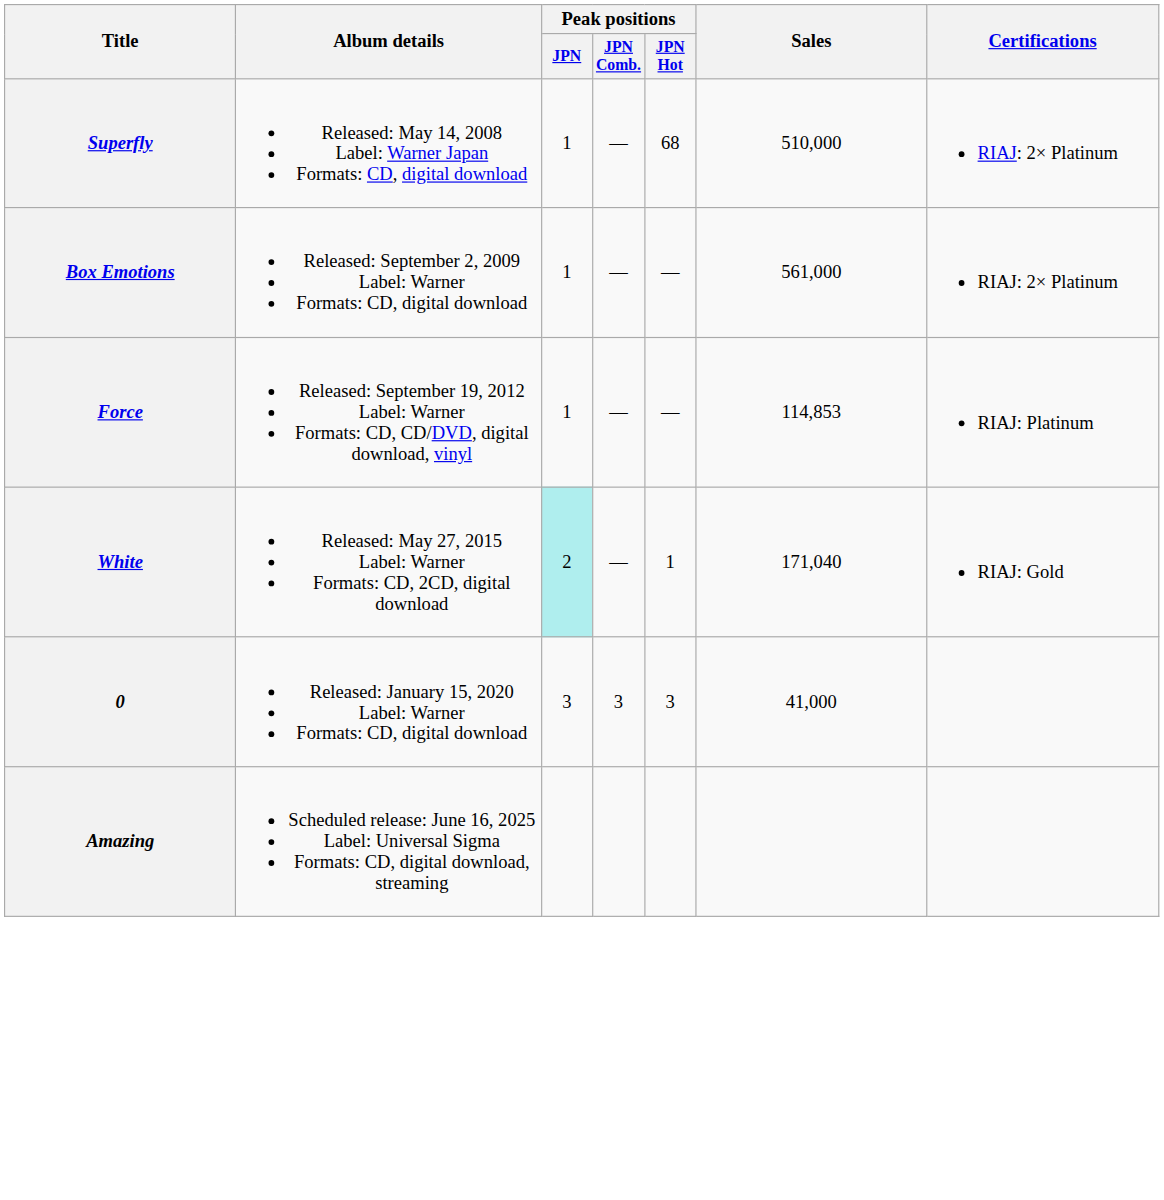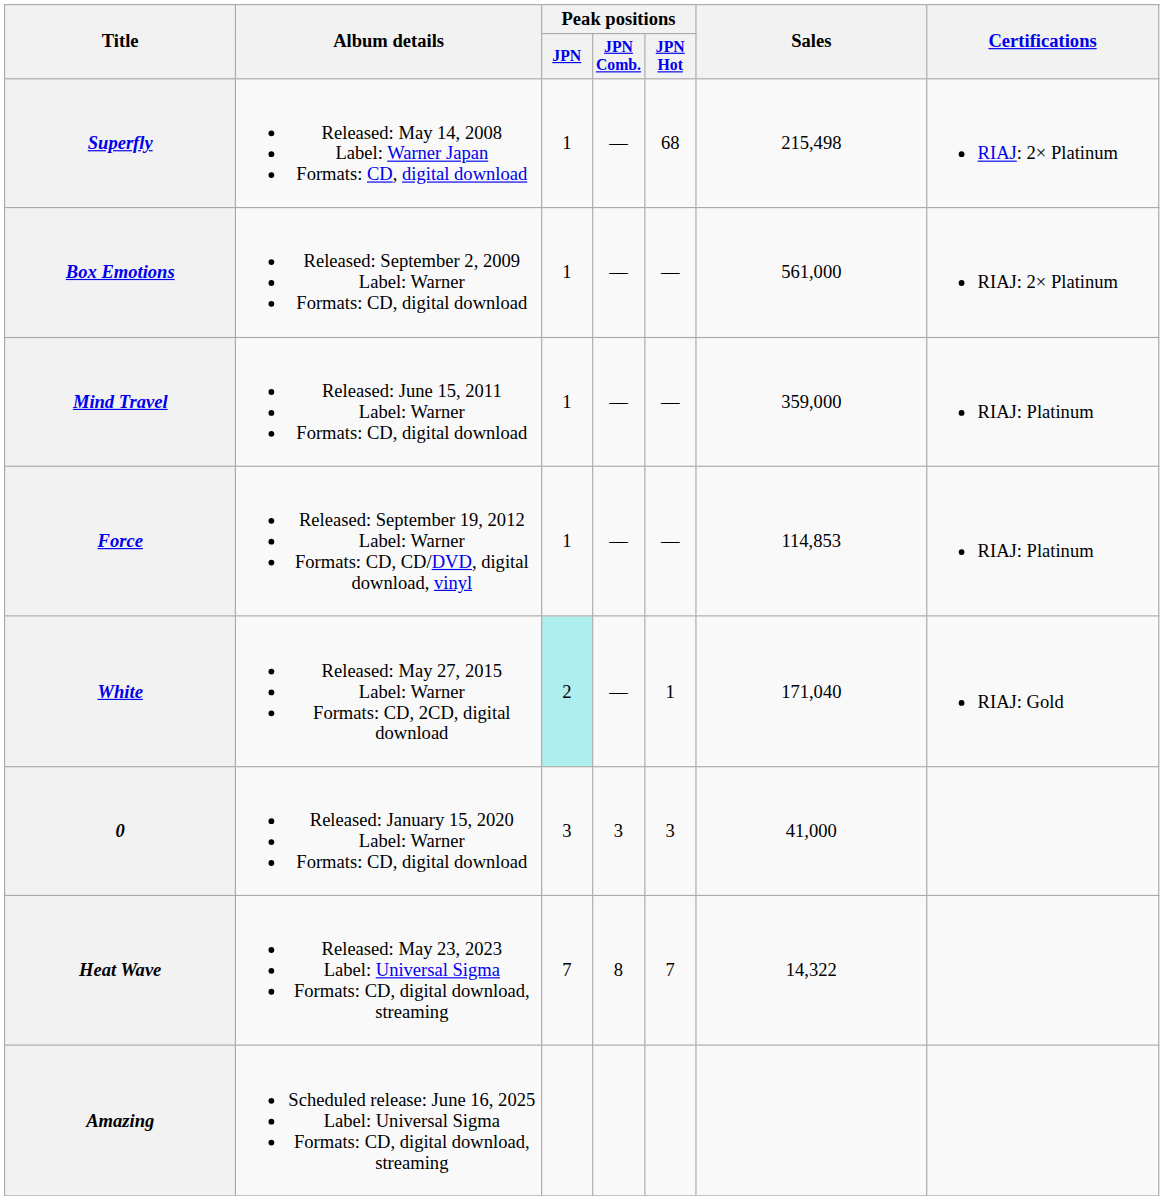Superfly | Sales: 510,000 -> 215,498
+ row: Mind Travel | Released: June 15, 2011 Label: Warner Formats: CD, digital download | 1 | — | — | 359,000 | RIAJ: Platinum
+ row: Heat Wave | Released: May 23, 2023 Label: Universal Sigma Formats: CD, digital download, streaming | 7 | 8 | 7 | 14,322
